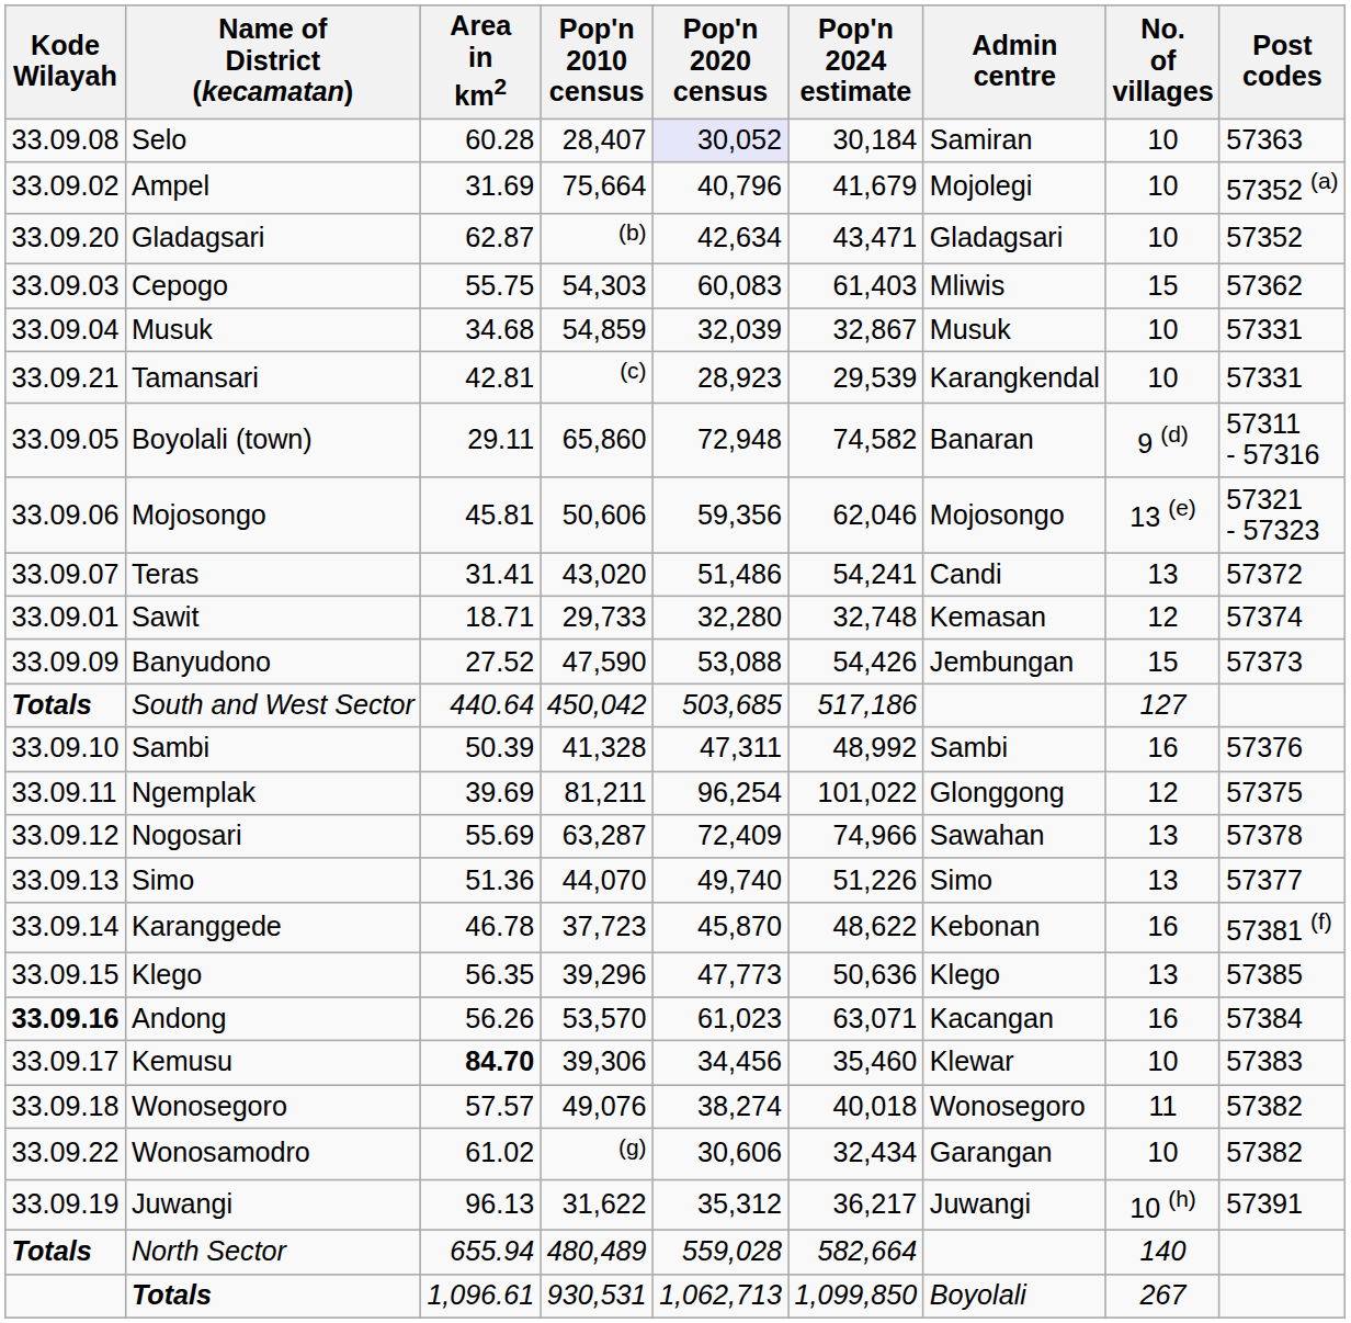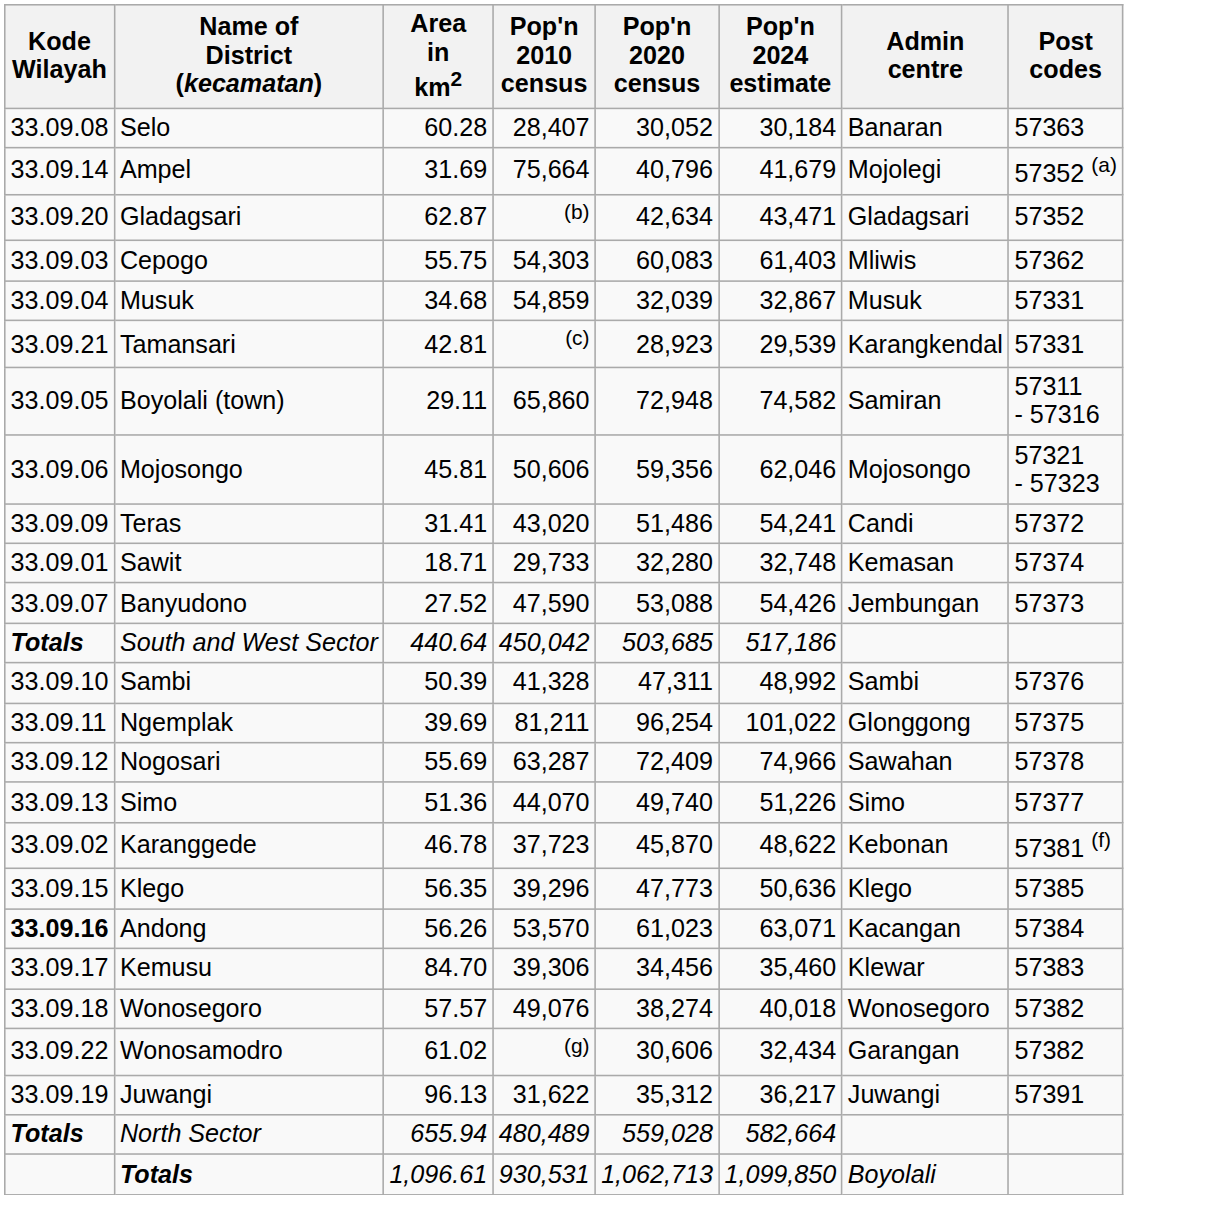- column: No. of villages | 10 | 10 | 10 | 15 | 10 | 10 | 9 (d) | 13 (e) | 13 | 12 | 15 | 127 | 16 | 12 | 13 | 13 | 16 | 13 | 16 | 10 | 11 | 10 | 10 (h) | 140 | 267
Selo | Pop'n 2020 census: lavender background -> no background
Selo | Admin centre: Samiran -> Banaran
Ampel | Kode Wilayah: 33.09.02 -> 33.09.14
Boyolali (town) | Admin centre: Banaran -> Samiran
Teras | Kode Wilayah: 33.09.07 -> 33.09.09
Banyudono | Kode Wilayah: 33.09.09 -> 33.09.07
Karanggede | Kode Wilayah: 33.09.14 -> 33.09.02
Kemusu | Area in km2: bold -> normal
